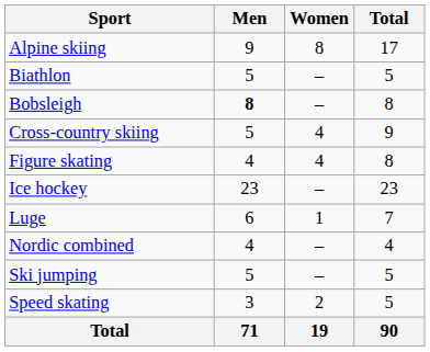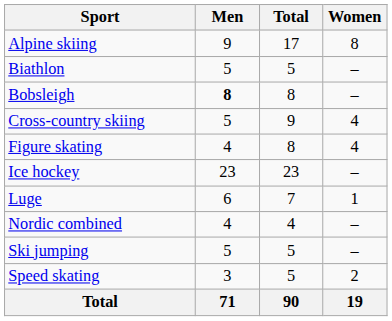columns swapped: Women <-> Total
